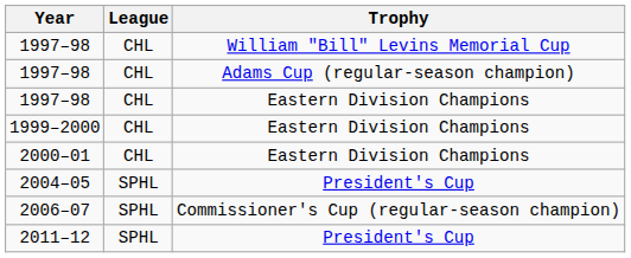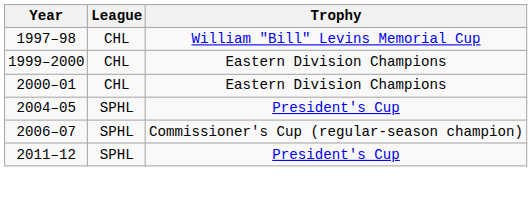- row: 1997–98 | CHL | Adams Cup (regular-season champion)
- row: 1997–98 | CHL | Eastern Division Champions
